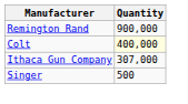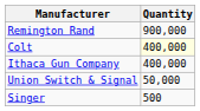Ithaca Gun Company | Quantity: 307,000 -> 400,000
+ row: Union Switch & Signal | 50,000
